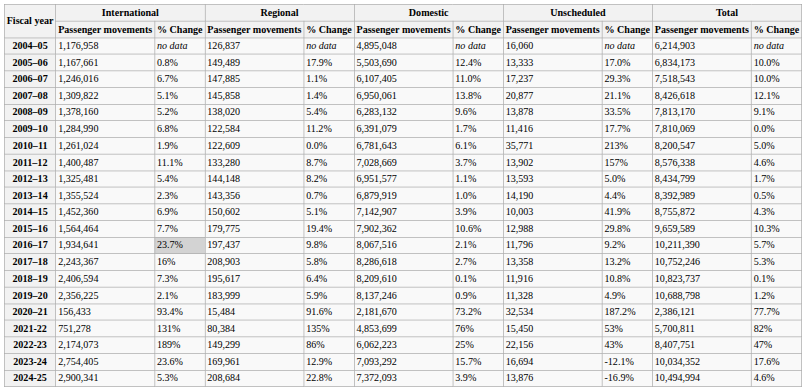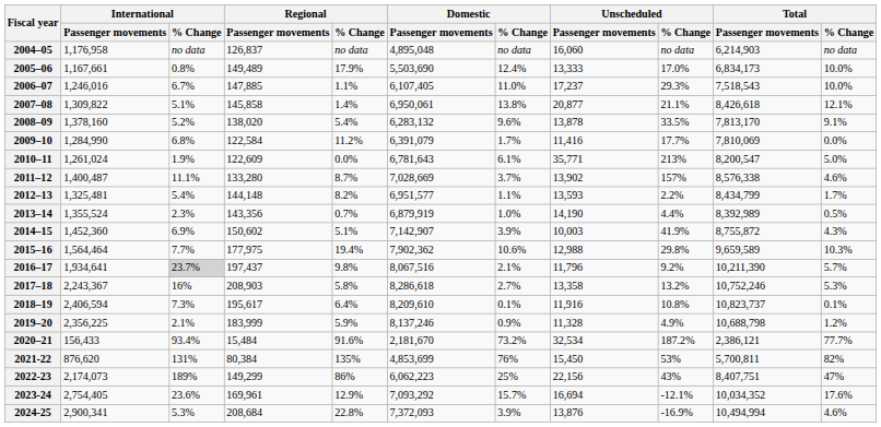2012–13 | Unscheduled / % Change: 5.0% -> 2.2%
2015–16 | Regional / Passenger movements: 179,775 -> 177,975
2021-22 | International / Passenger movements: 751,278 -> 876,620
